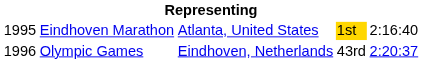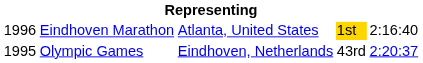Eindhoven Marathon | column 1: 1995 -> 1996
Olympic Games | column 1: 1996 -> 1995
